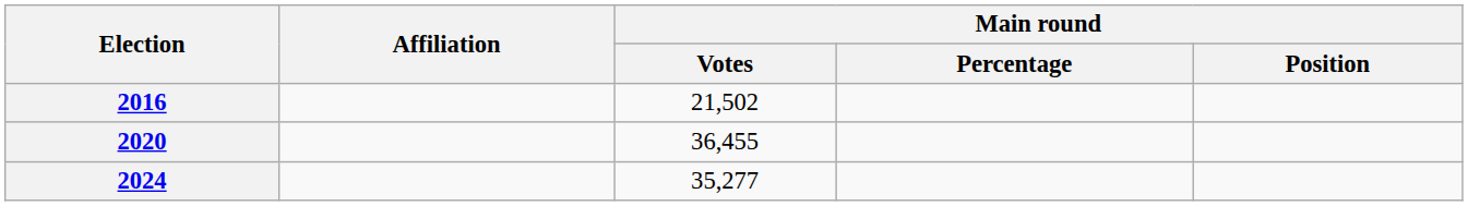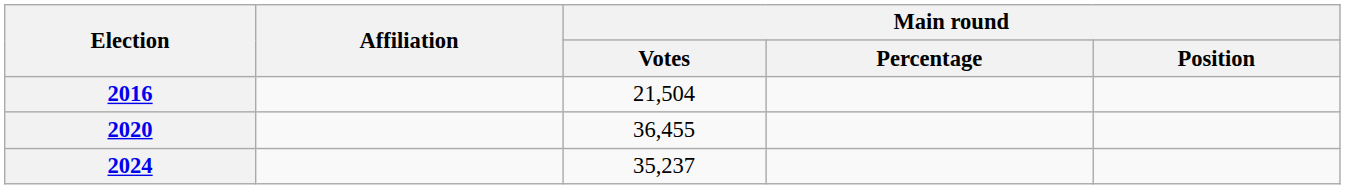2016 | Main round / Votes: 21,502 -> 21,504
2024 | Main round / Votes: 35,277 -> 35,237
